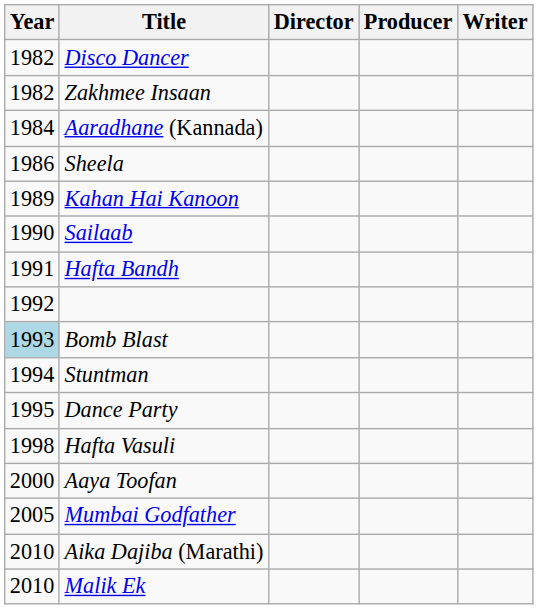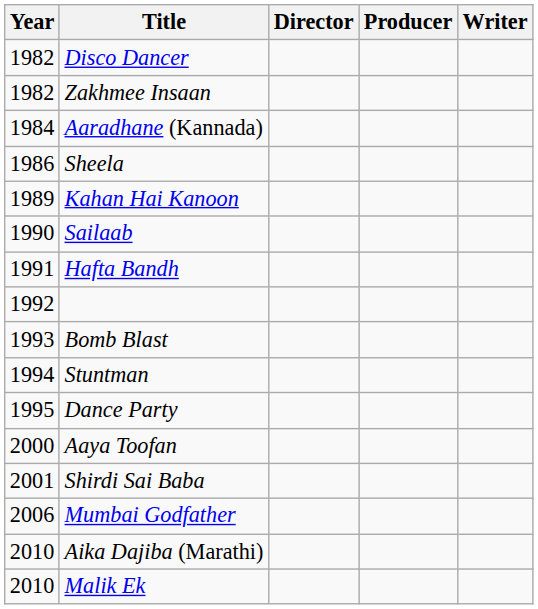Bomb Blast | Year: lightblue background -> no background
- row: 1998 | Hafta Vasuli
+ row: 2001 | Shirdi Sai Baba
Mumbai Godfather | Year: 2005 -> 2006
